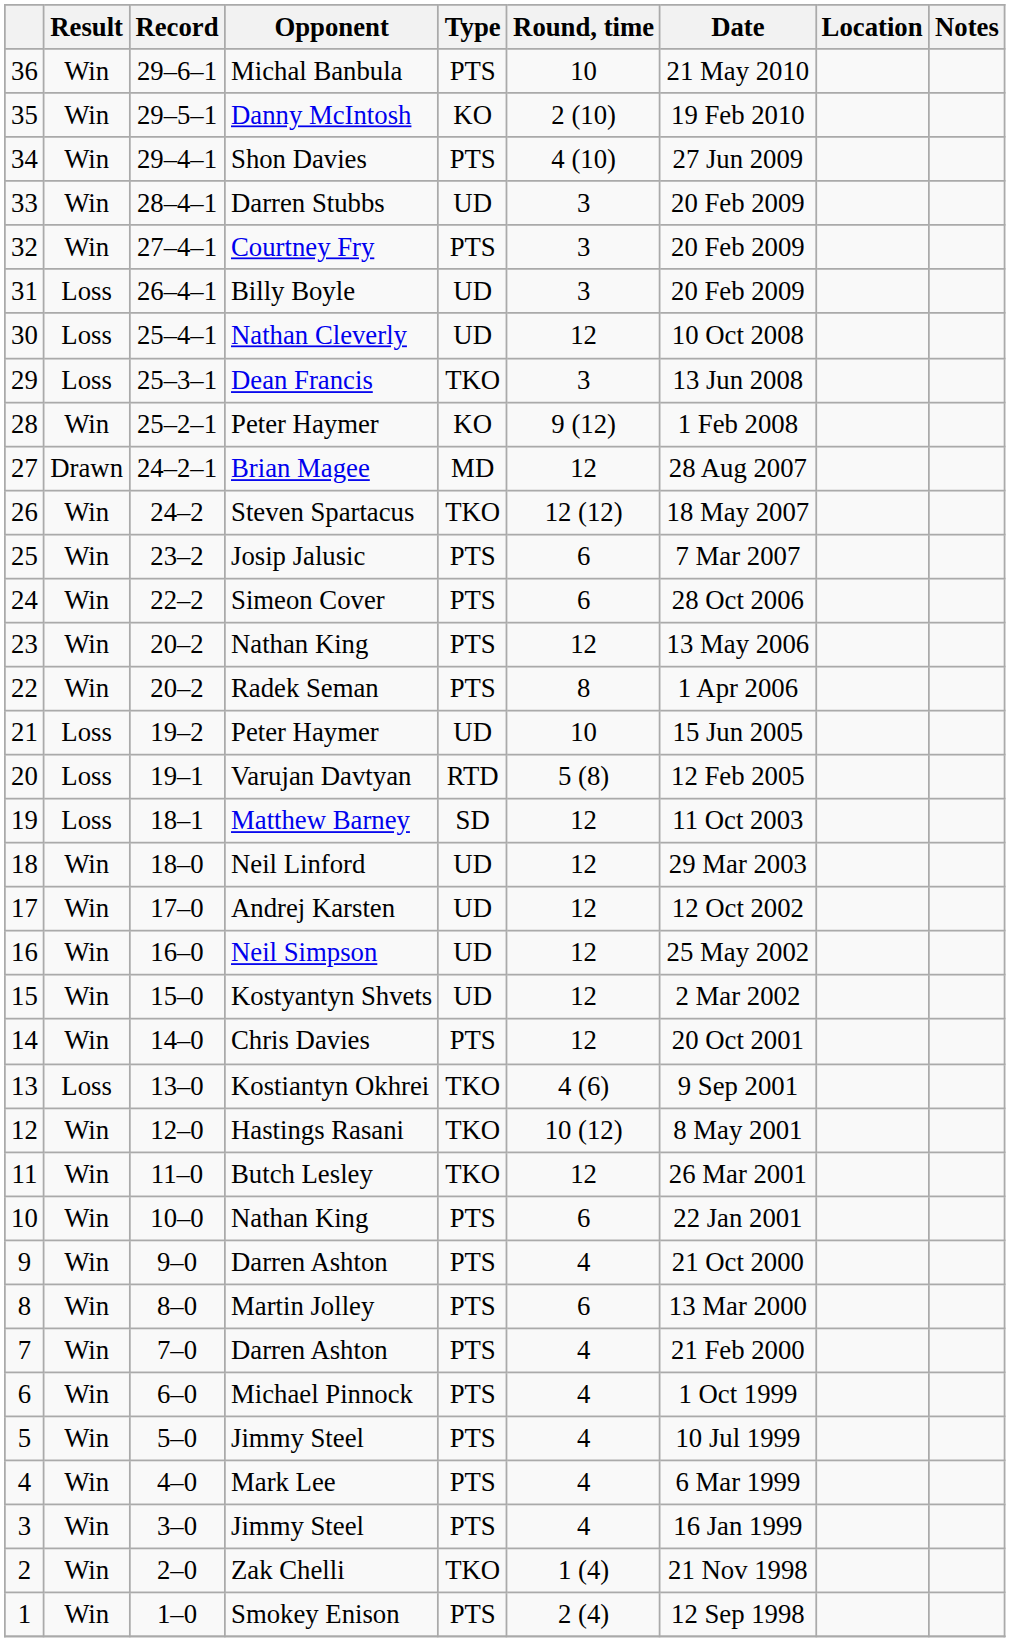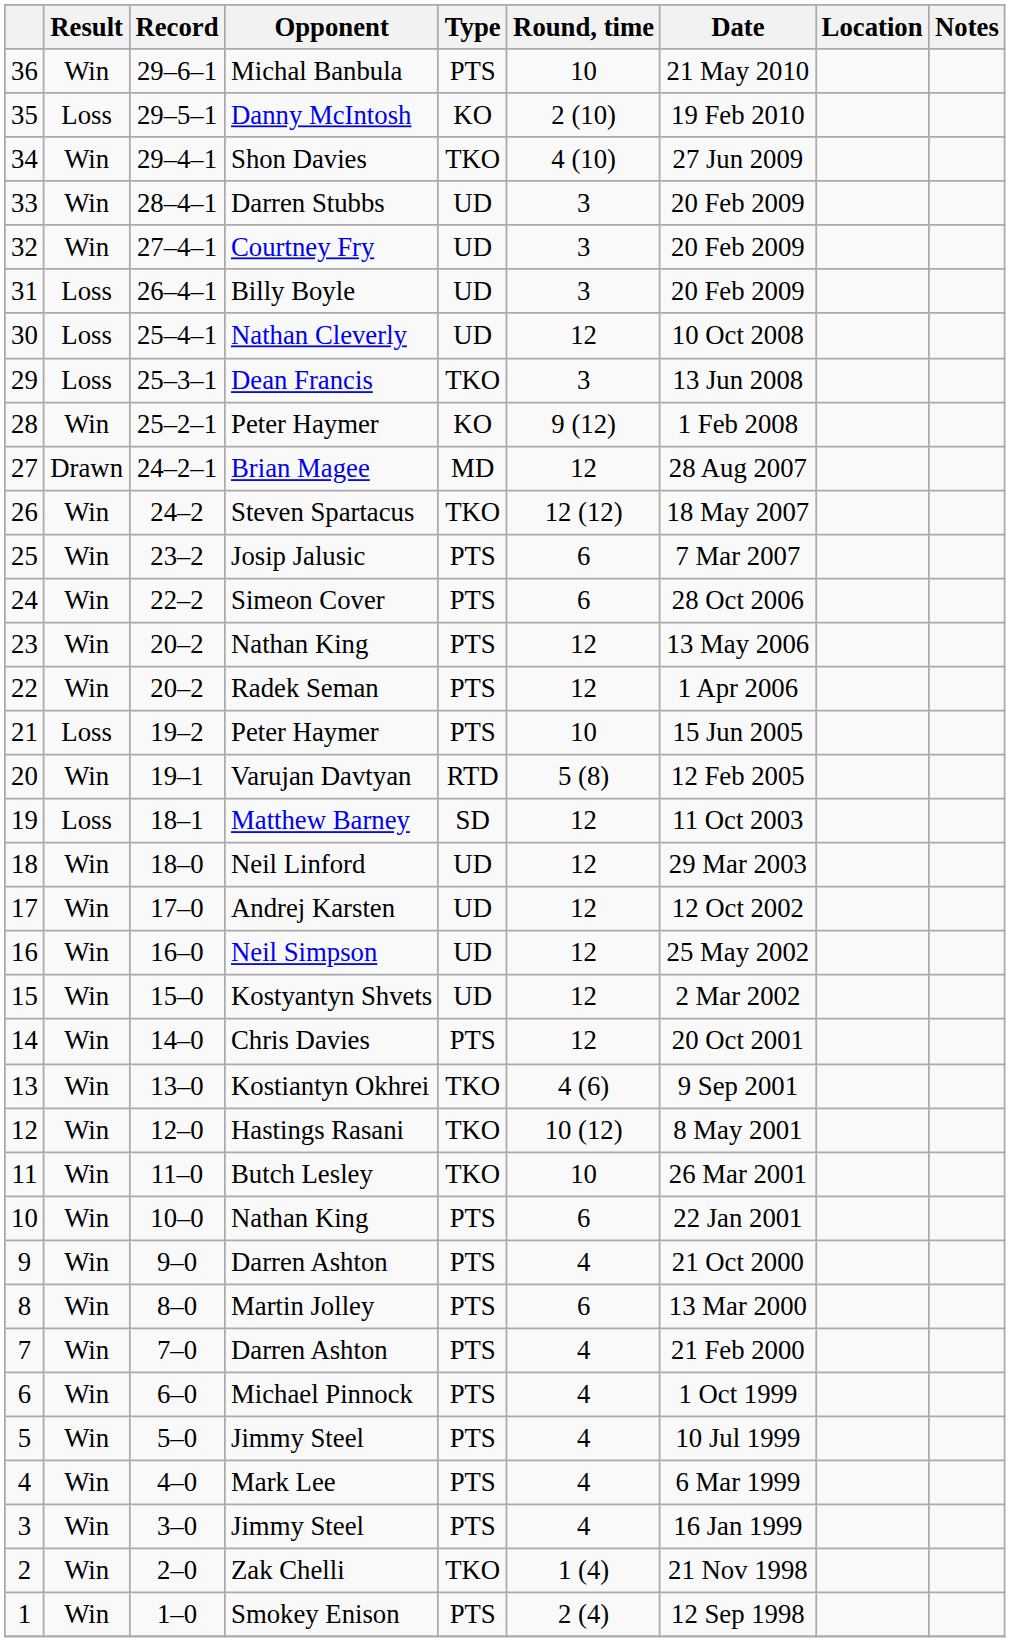35 | Result: Win -> Loss
34 | Type: PTS -> TKO
32 | Type: PTS -> UD
22 | Round, time: 8 -> 12
21 | Type: UD -> PTS
20 | Result: Loss -> Win
13 | Result: Loss -> Win
11 | Round, time: 12 -> 10
